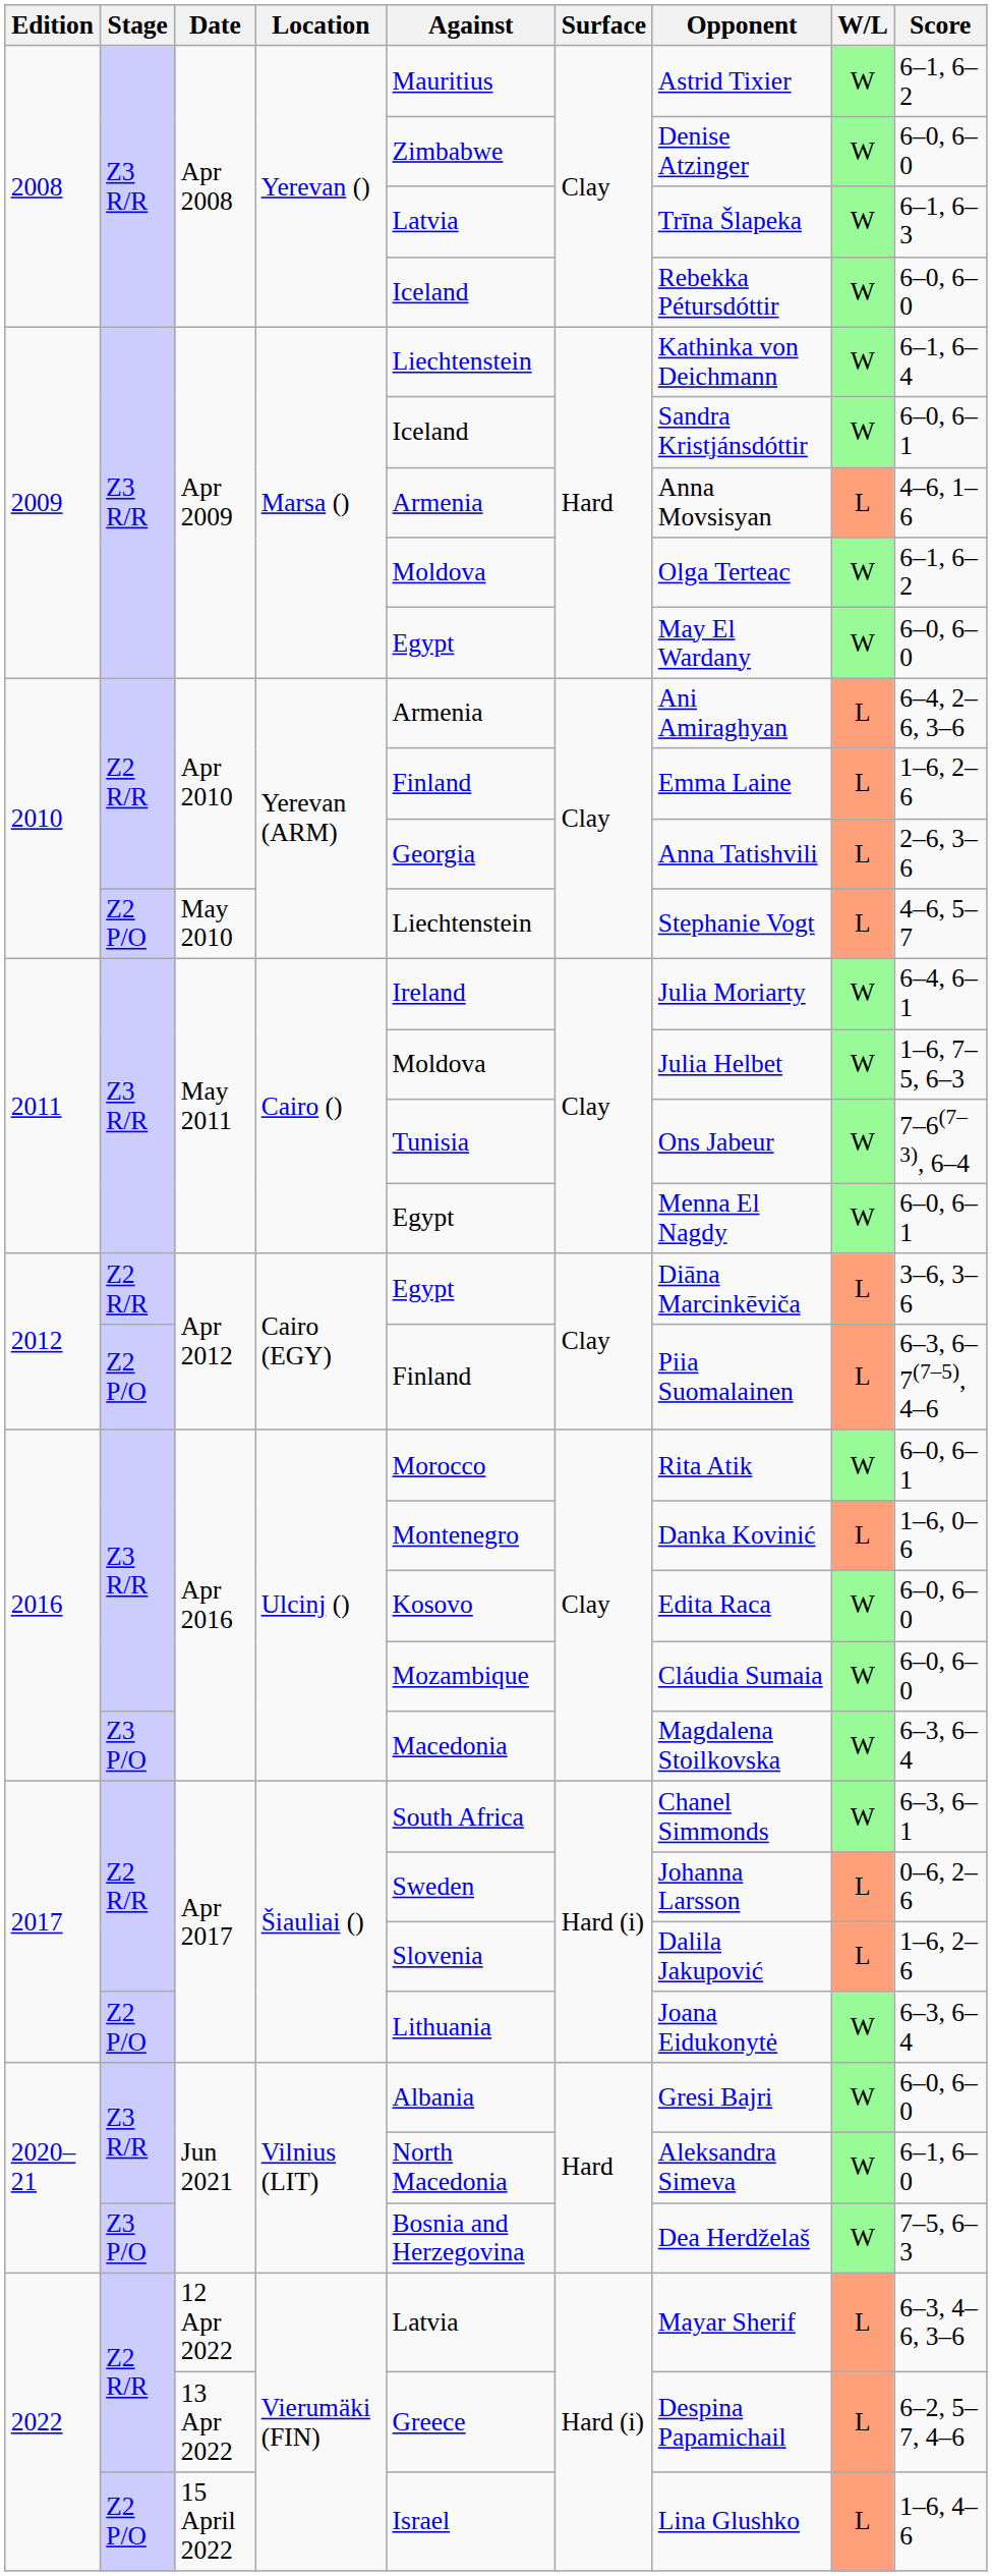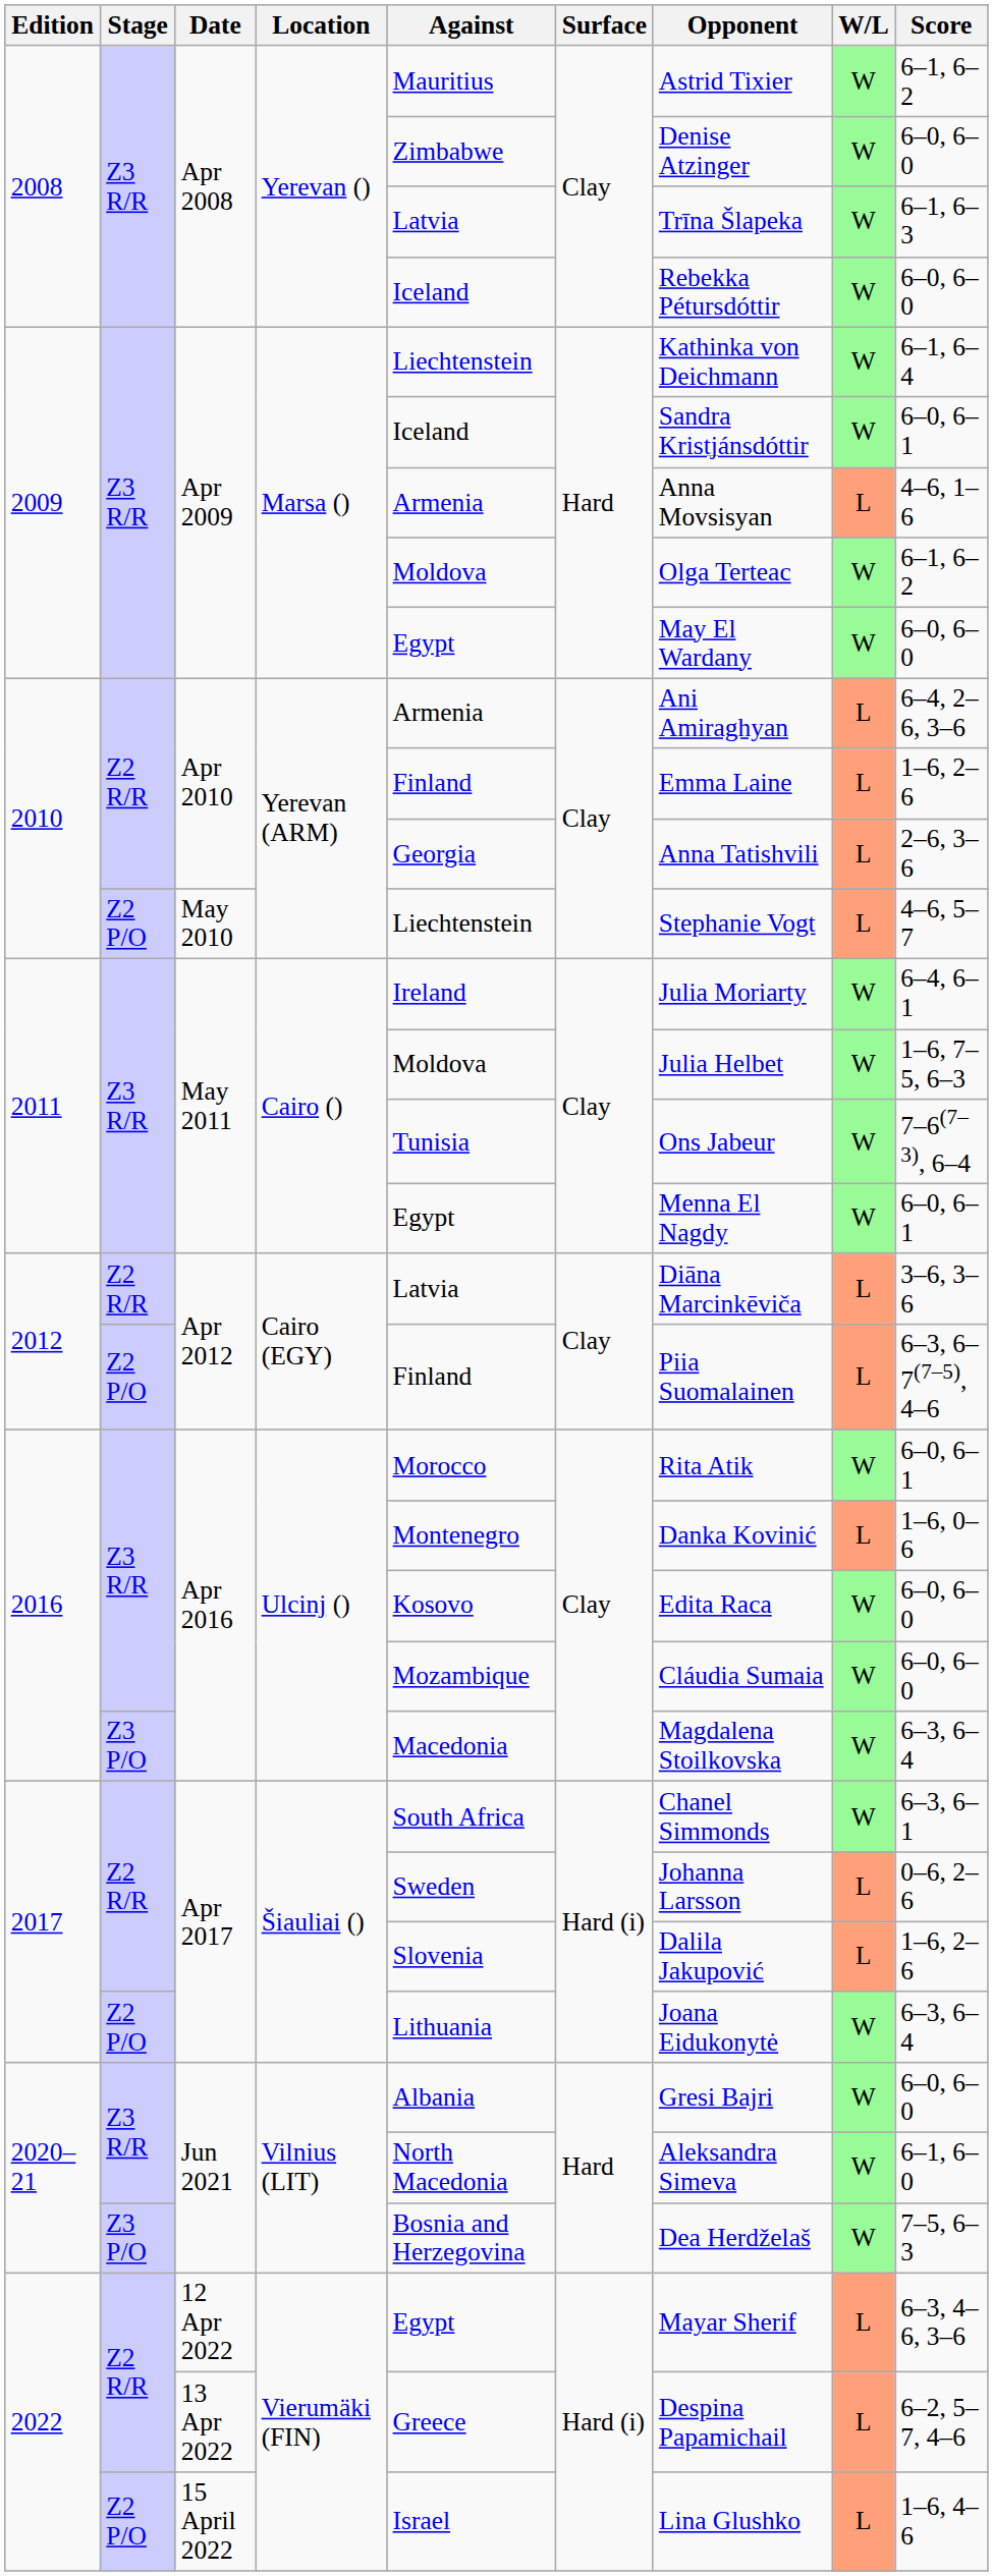Z2 R/R / Apr 2012 | Against: Egypt -> Latvia
12 Apr 2022 | Against: Latvia -> Egypt
